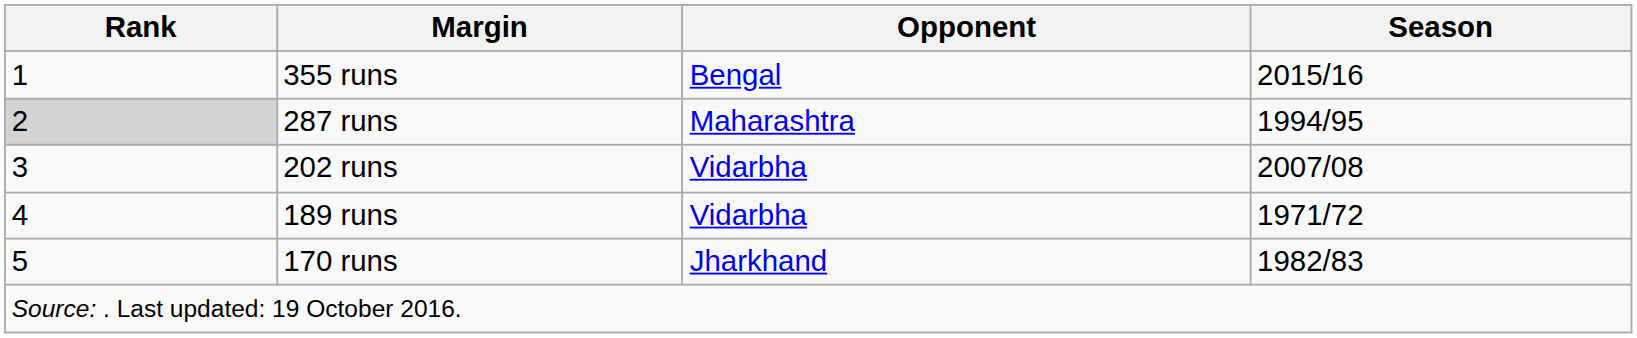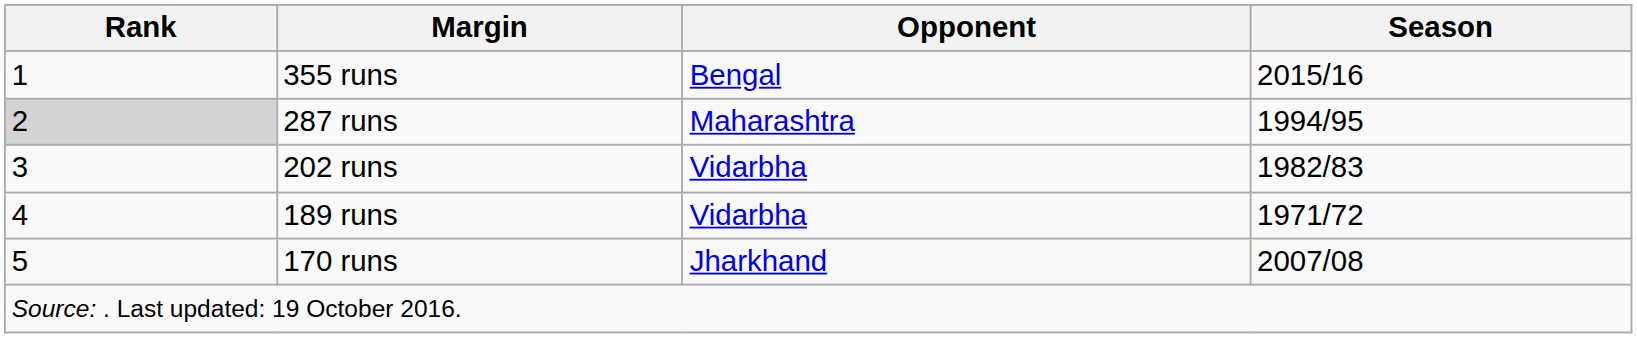202 runs | Season: 2007/08 -> 1982/83
170 runs | Season: 1982/83 -> 2007/08
